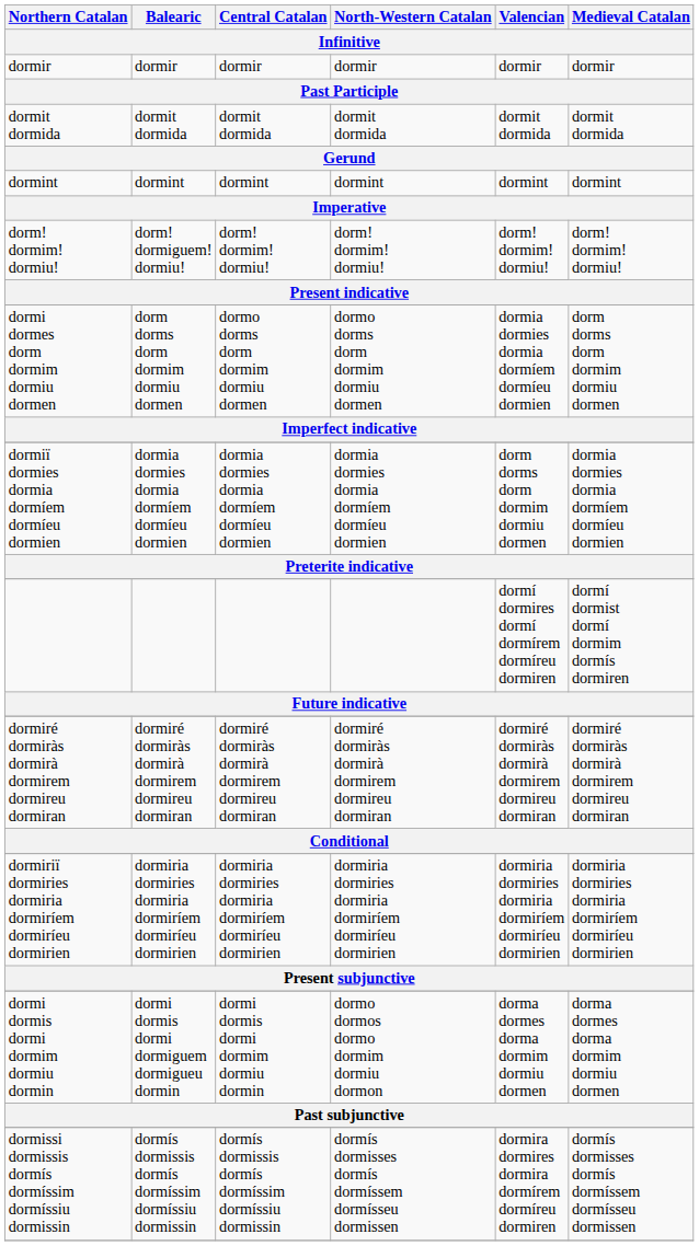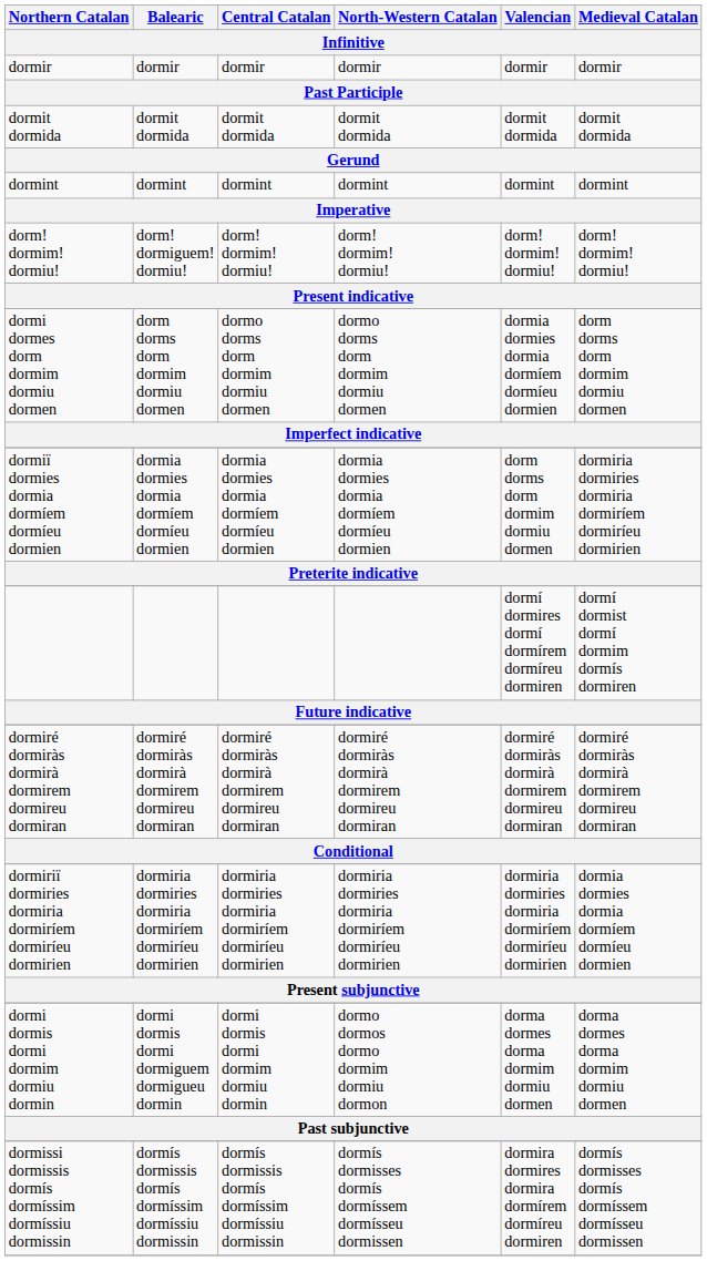dormiï dormies dormia dormíem dormíeu dormien | Medieval Catalan: dormia dormies dormia dormíem dormíeu dormien -> dormiria dormiries dormiria dormiríem dormiríeu dormirien
dormiriï dormiries dormiria dormiríem dormiríeu dormirien | Medieval Catalan: dormiria dormiries dormiria dormiríem dormiríeu dormirien -> dormia dormies dormia dormíem dormíeu dormien
